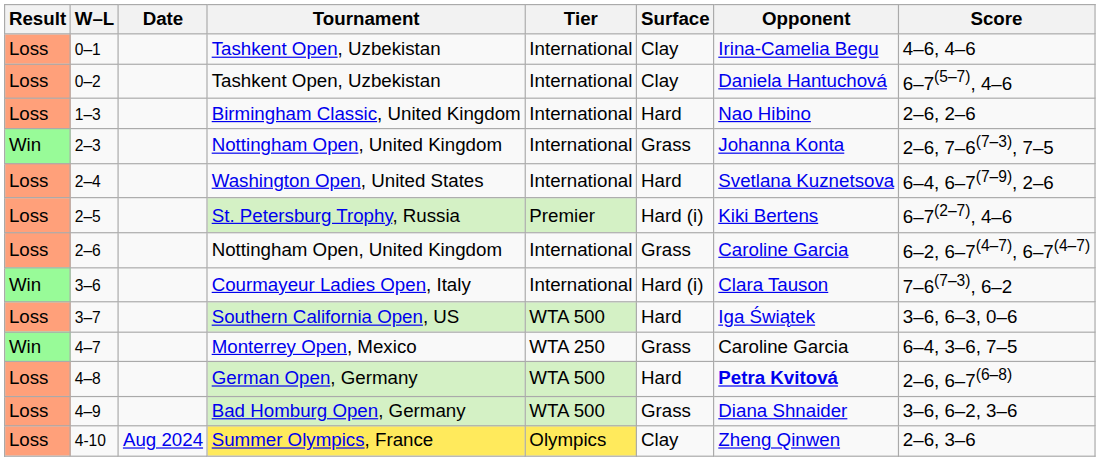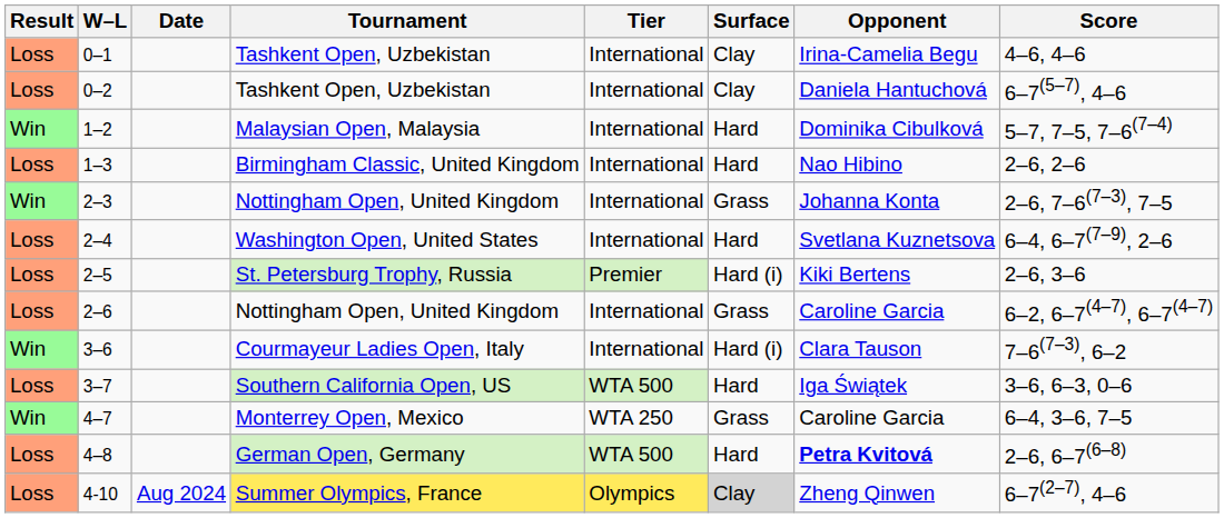+ row: Win | 1–2 | Malaysian Open, Malaysia | International | Hard | Dominika Cibulková | 5–7, 7–5, 7–6(7–4)
2–5 | Score: 6–7(2–7), 4–6 -> 2–6, 3–6
- row: Loss | 4–9 | Bad Homburg Open, Germany | WTA 500 | Grass | Diana Shnaider | 3–6, 6–2, 3–6
4-10 | Surface: no background -> lightgrey background
4-10 | Score: 2–6, 3–6 -> 6–7(2–7), 4–6
